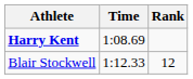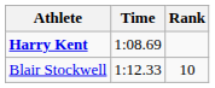Blair Stockwell | Rank: 12 -> 10
